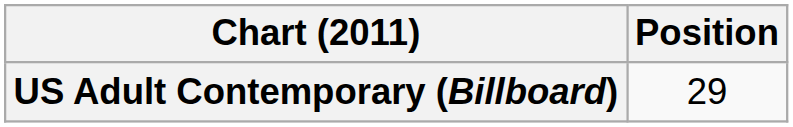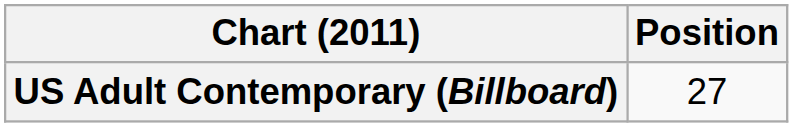US Adult Contemporary (Billboard) | Position: 29 -> 27
